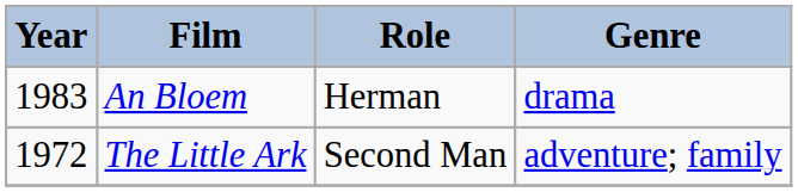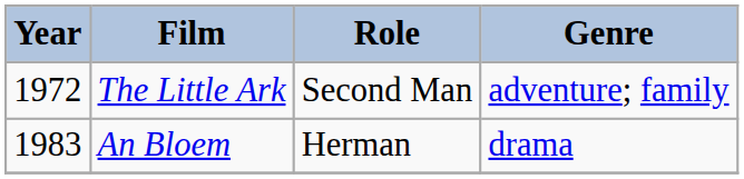rows swapped: An Bloem <-> The Little Ark
